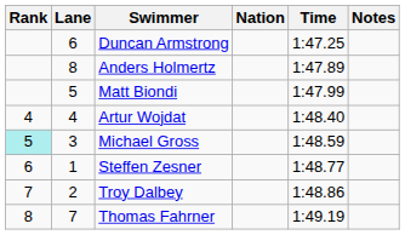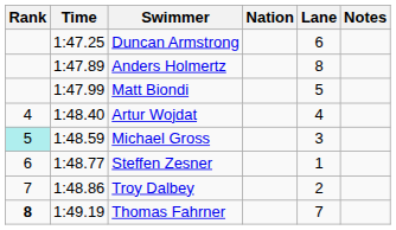columns swapped: Lane <-> Time
Thomas Fahrner | Rank: normal -> bold
